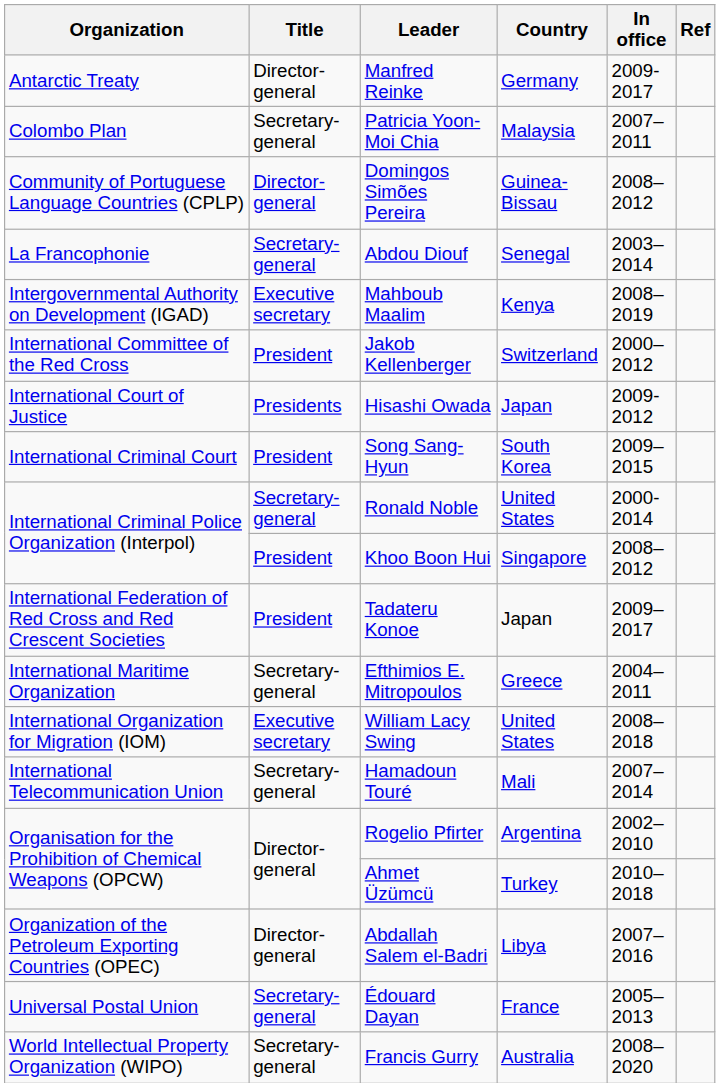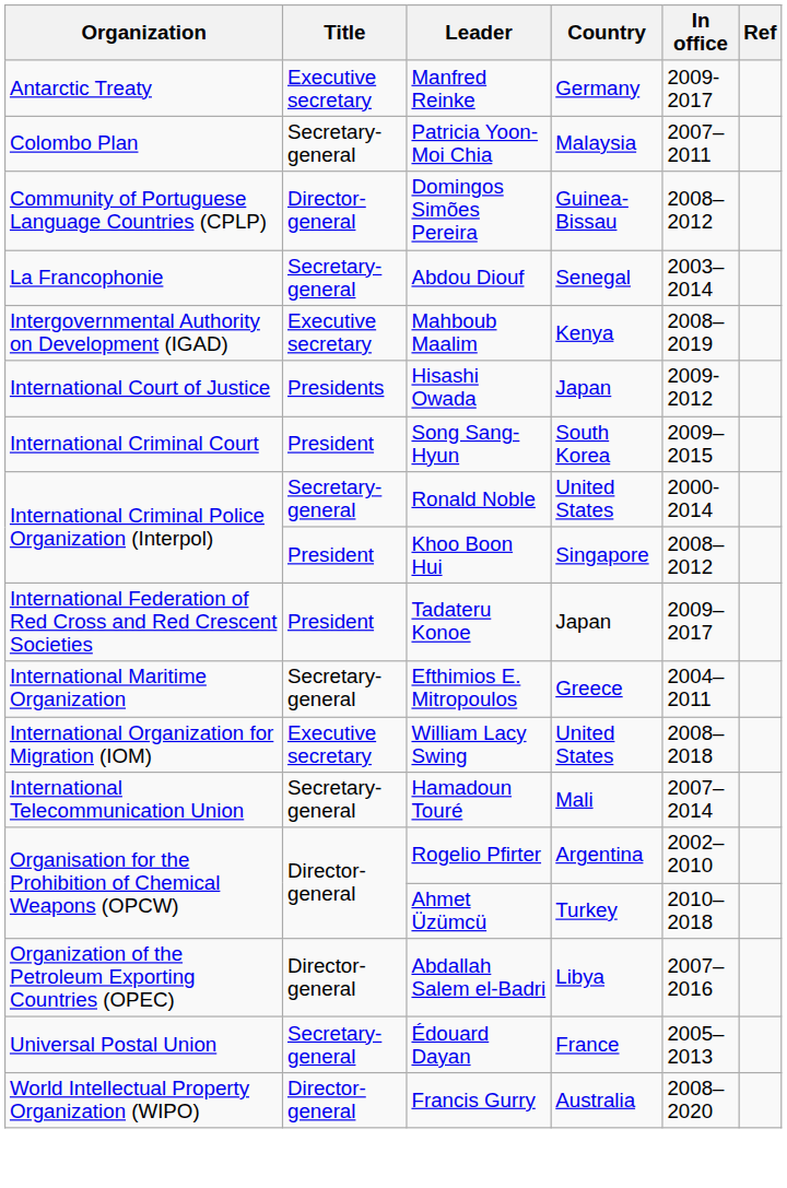Manfred Reinke | Title: Director-general -> Executive secretary
- row: International Committee of the Red Cross | President | Jakob Kellenberger | Switzerland | 2000–2012
Francis Gurry | Title: Secretary-general -> Director-general
